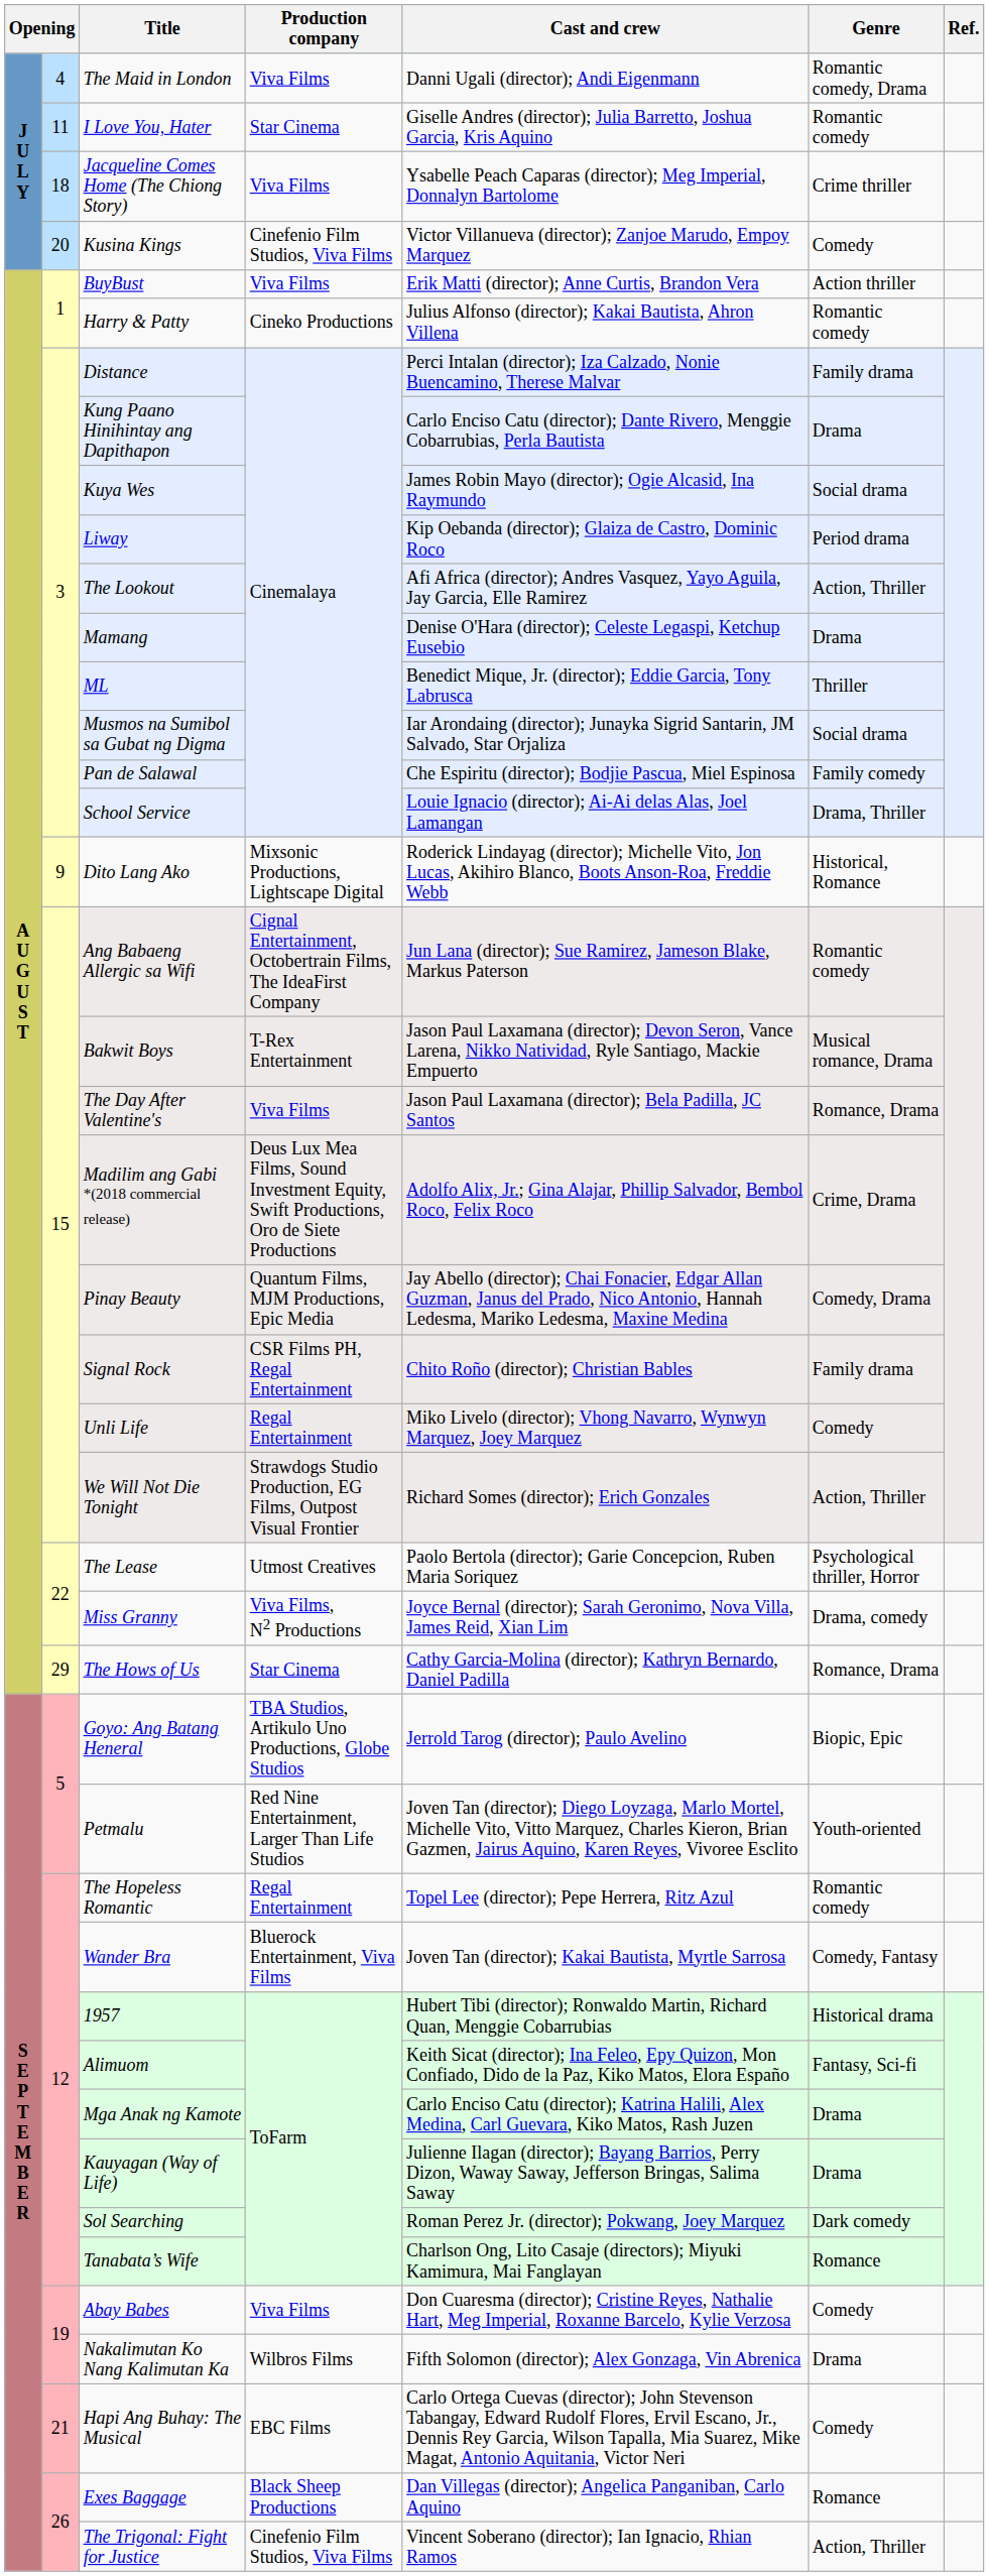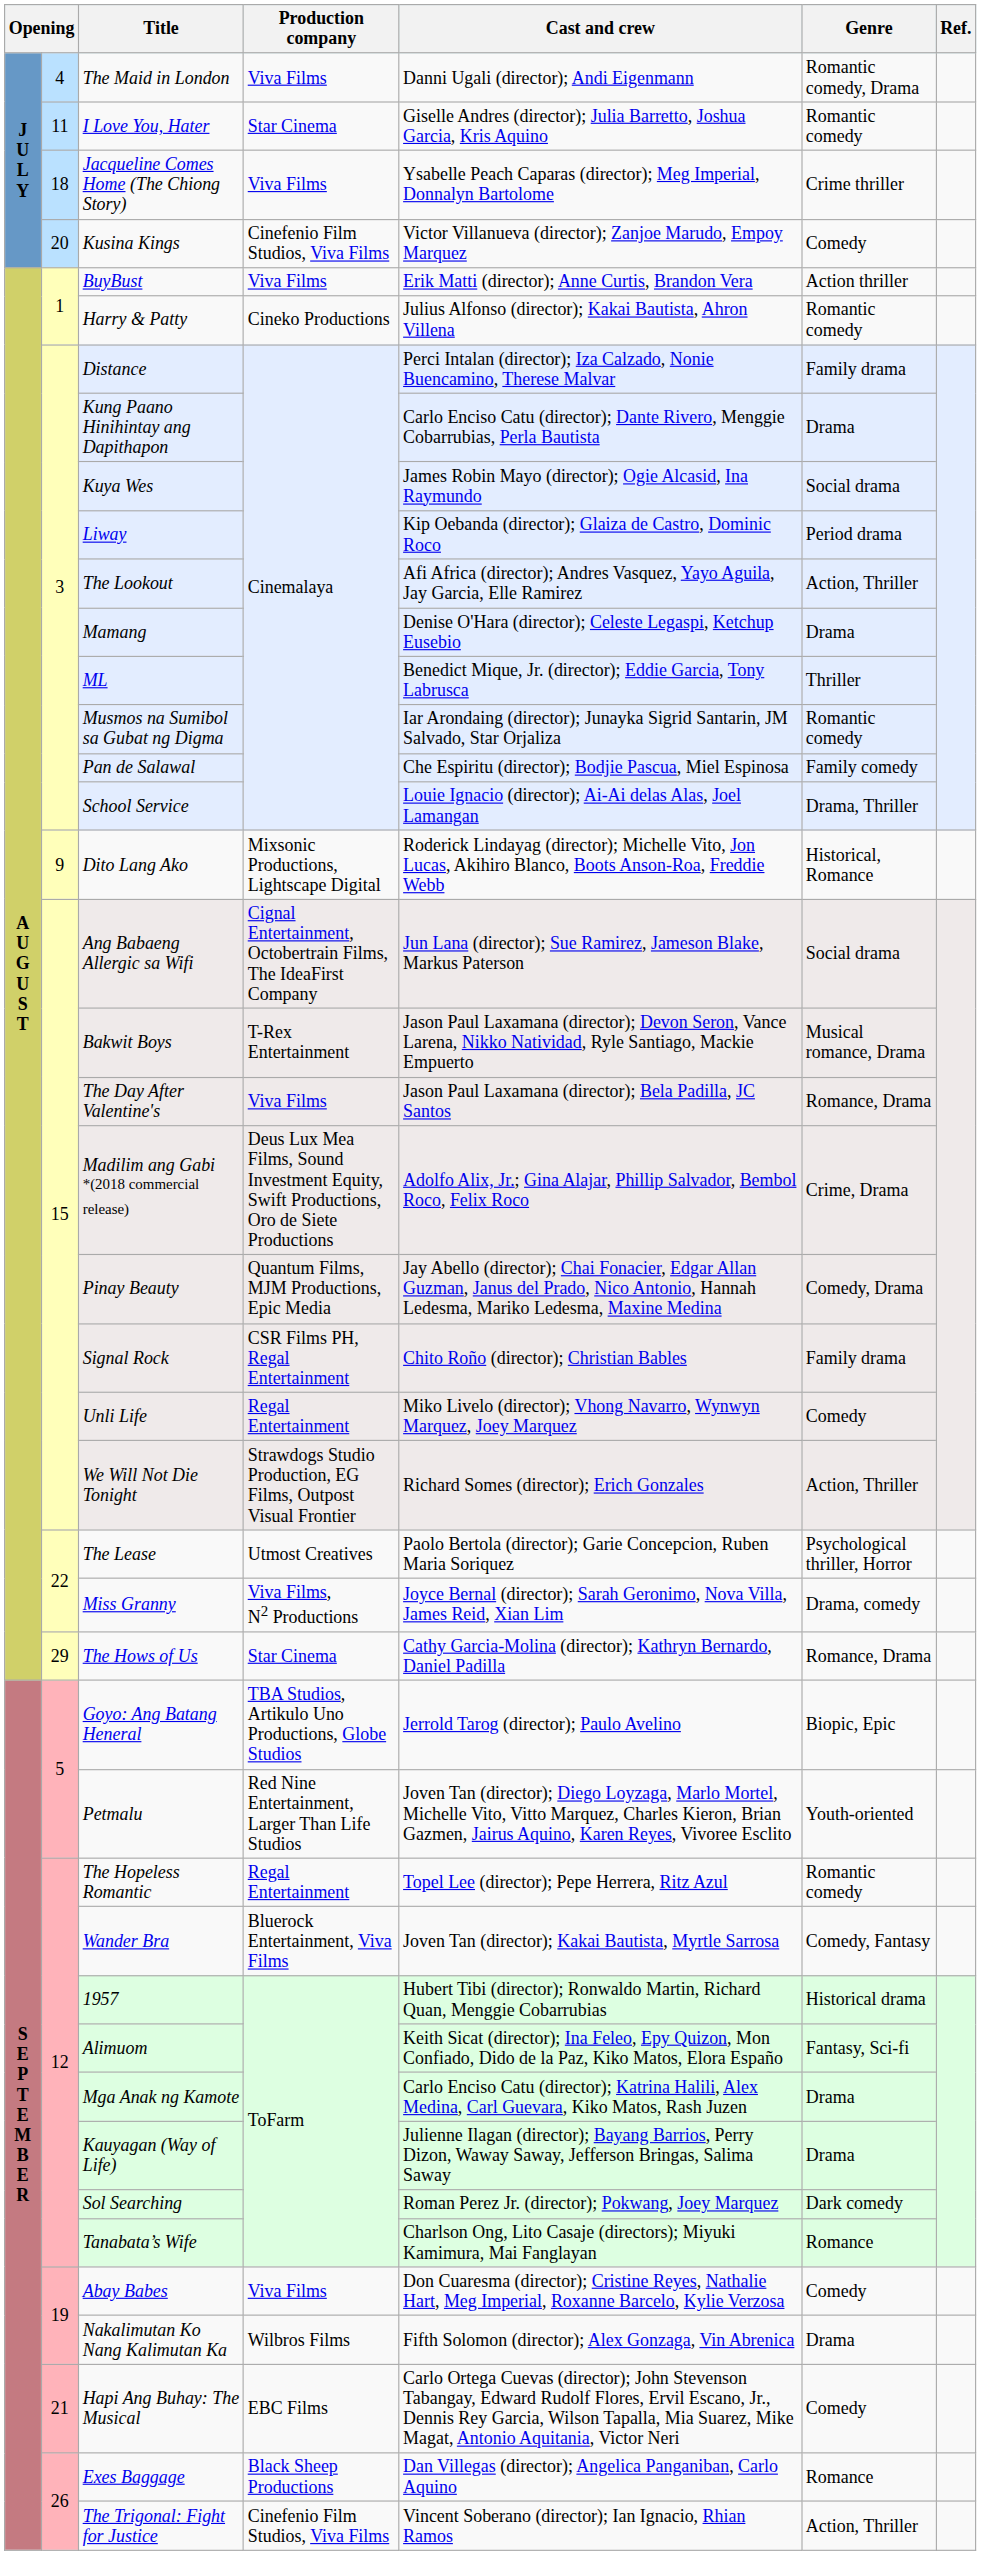Musmos na Sumibol sa Gubat ng Digma | Genre: Social drama -> Romantic comedy
Ang Babaeng Allergic sa Wifi | Genre: Romantic comedy -> Social drama
